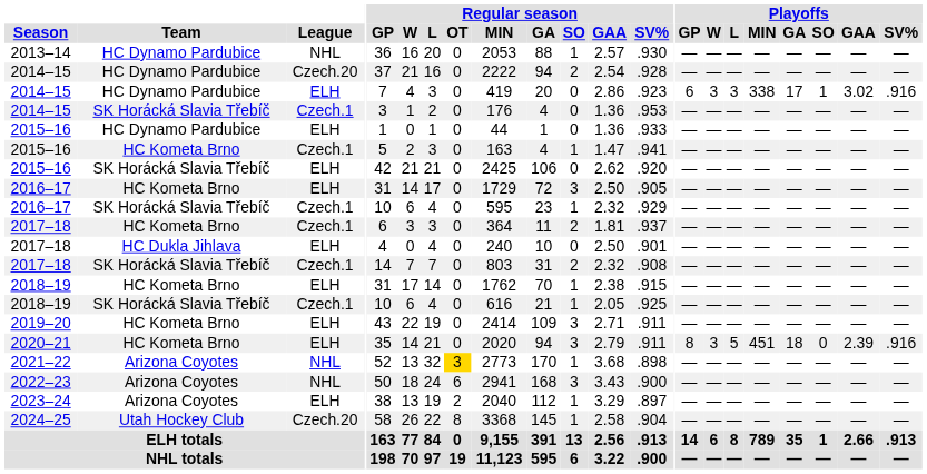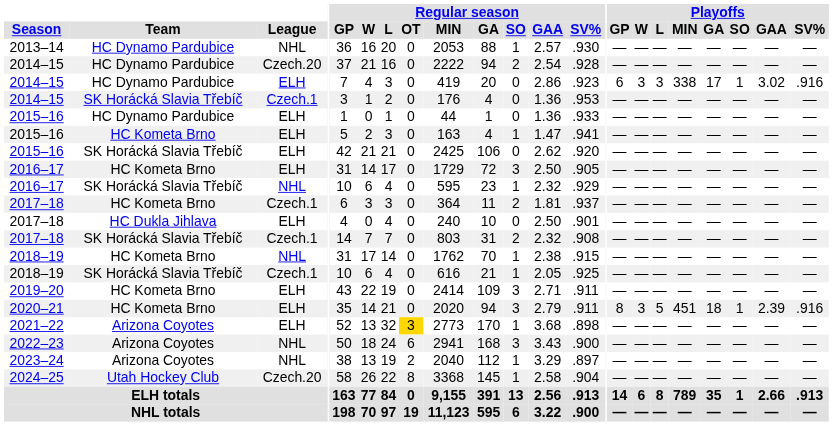2015–16 / HC Kometa Brno | League: Czech.1 -> ELH
2016–17 / SK Horácká Slavia Třebíč | League: Czech.1 -> NHL
2018–19 / HC Kometa Brno | League: ELH -> NHL
2020–21 | Playoffs / SO: 0 -> 1
2021–22 | League: NHL -> ELH
2023–24 | League: ELH -> NHL
